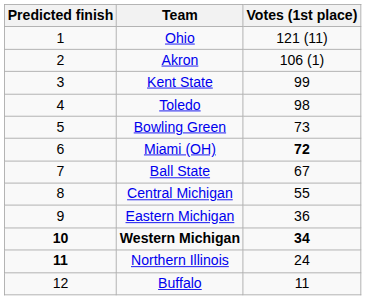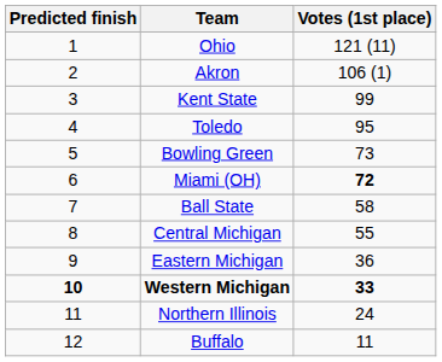Toledo | Votes (1st place): 98 -> 95
Ball State | Votes (1st place): 67 -> 58
Western Michigan | Votes (1st place): 34 -> 33
Northern Illinois | Predicted finish: bold -> normal
